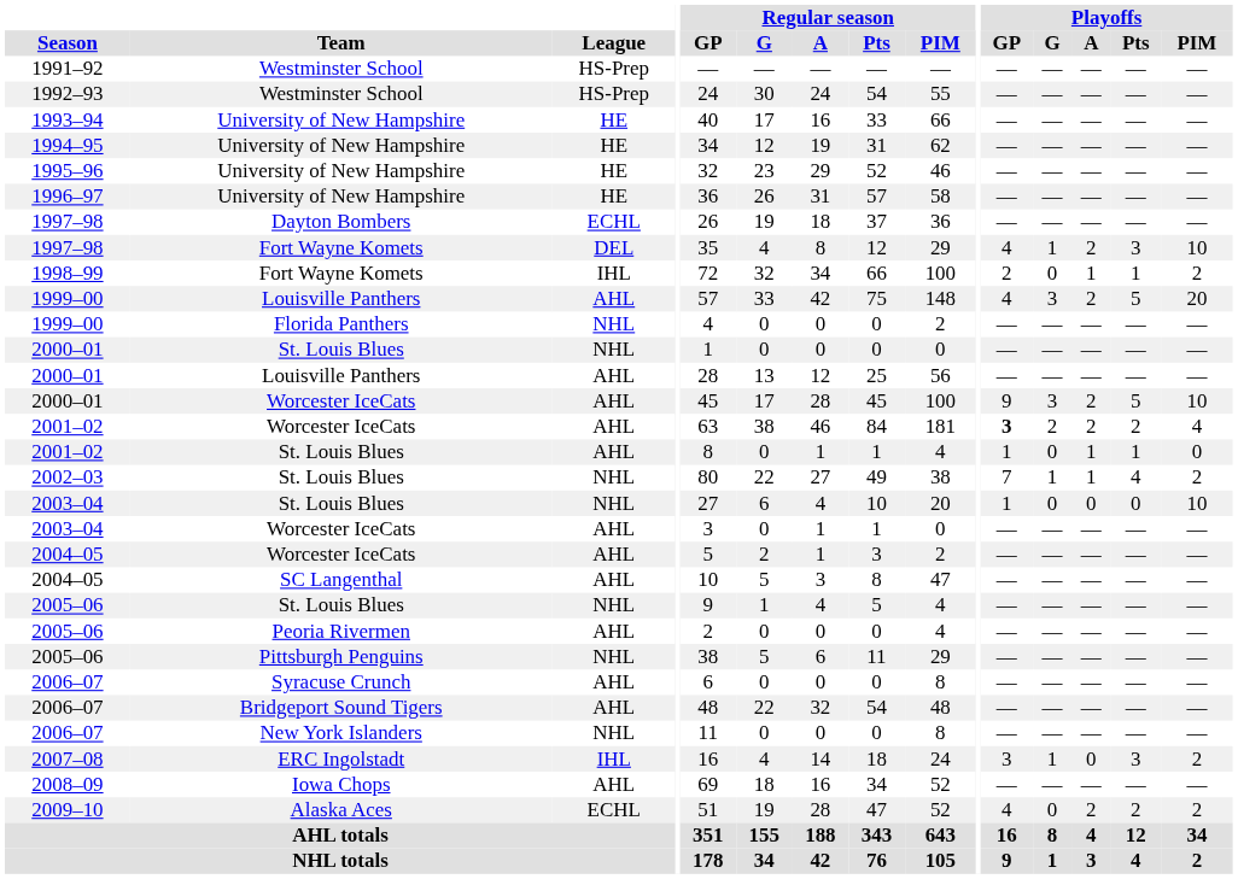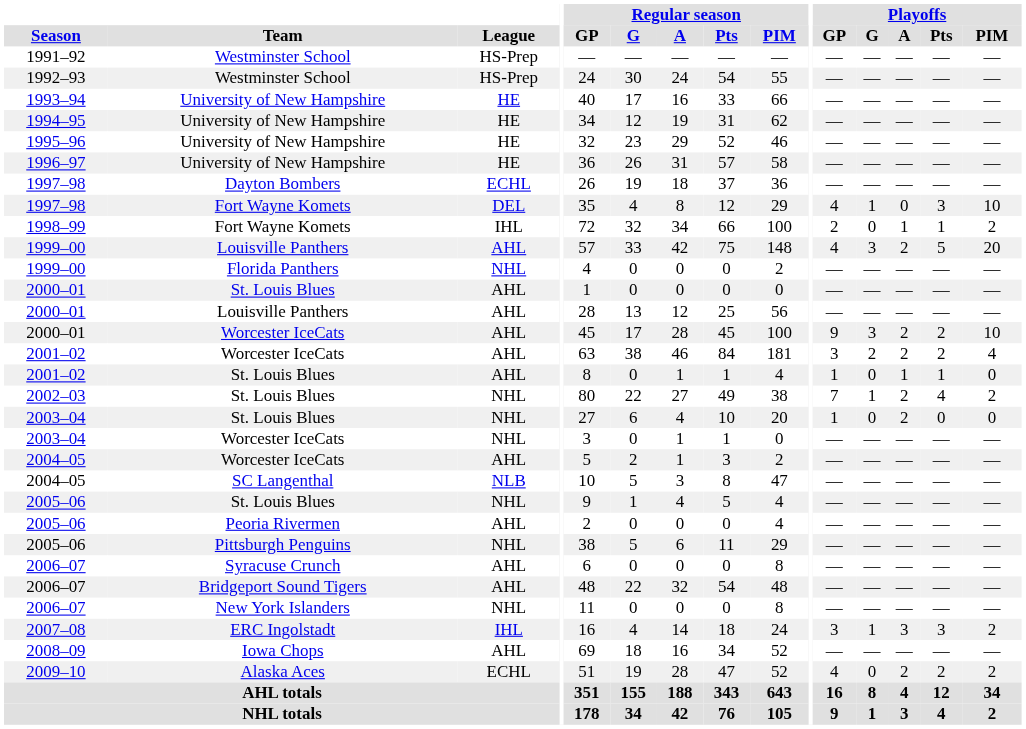1997–98 / Fort Wayne Komets | Playoffs / A: 2 -> 0
2000–01 / St. Louis Blues | League: NHL -> AHL
2000–01 / Worcester IceCats | Playoffs / Pts: 5 -> 2
2001–02 / Worcester IceCats | Playoffs / GP: bold -> normal
2002–03 | Playoffs / A: 1 -> 2
2003–04 / St. Louis Blues | Playoffs / A: 0 -> 2
2003–04 / St. Louis Blues | Playoffs / PIM: 10 -> 0
2003–04 / Worcester IceCats | League: AHL -> NHL
2004–05 / SC Langenthal | League: AHL -> NLB
2007–08 | Playoffs / A: 0 -> 3
